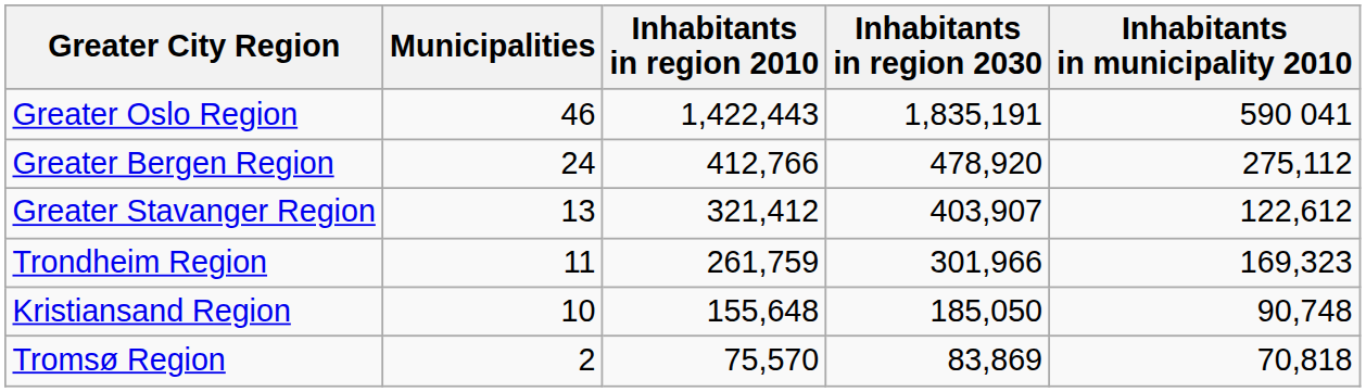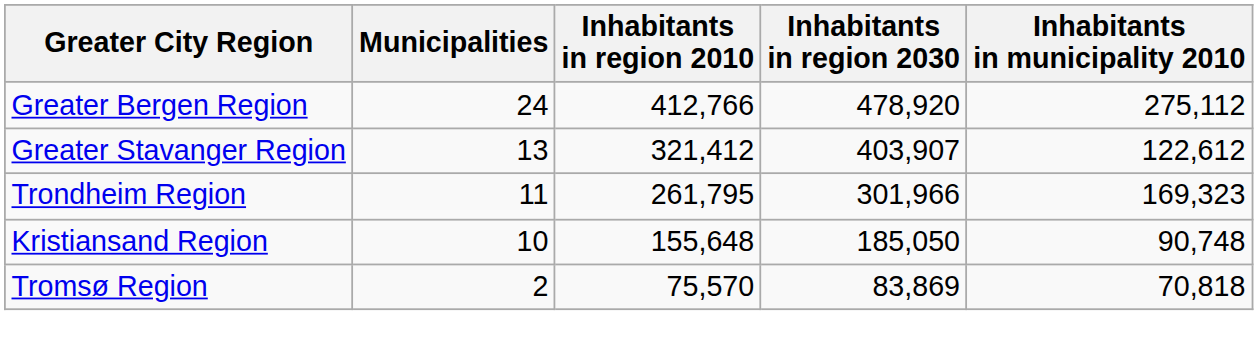- row: Greater Oslo Region | 46 | 1,422,443 | 1,835,191 | 590 041
Trondheim Region | Inhabitants in region 2010: 261,759 -> 261,795
